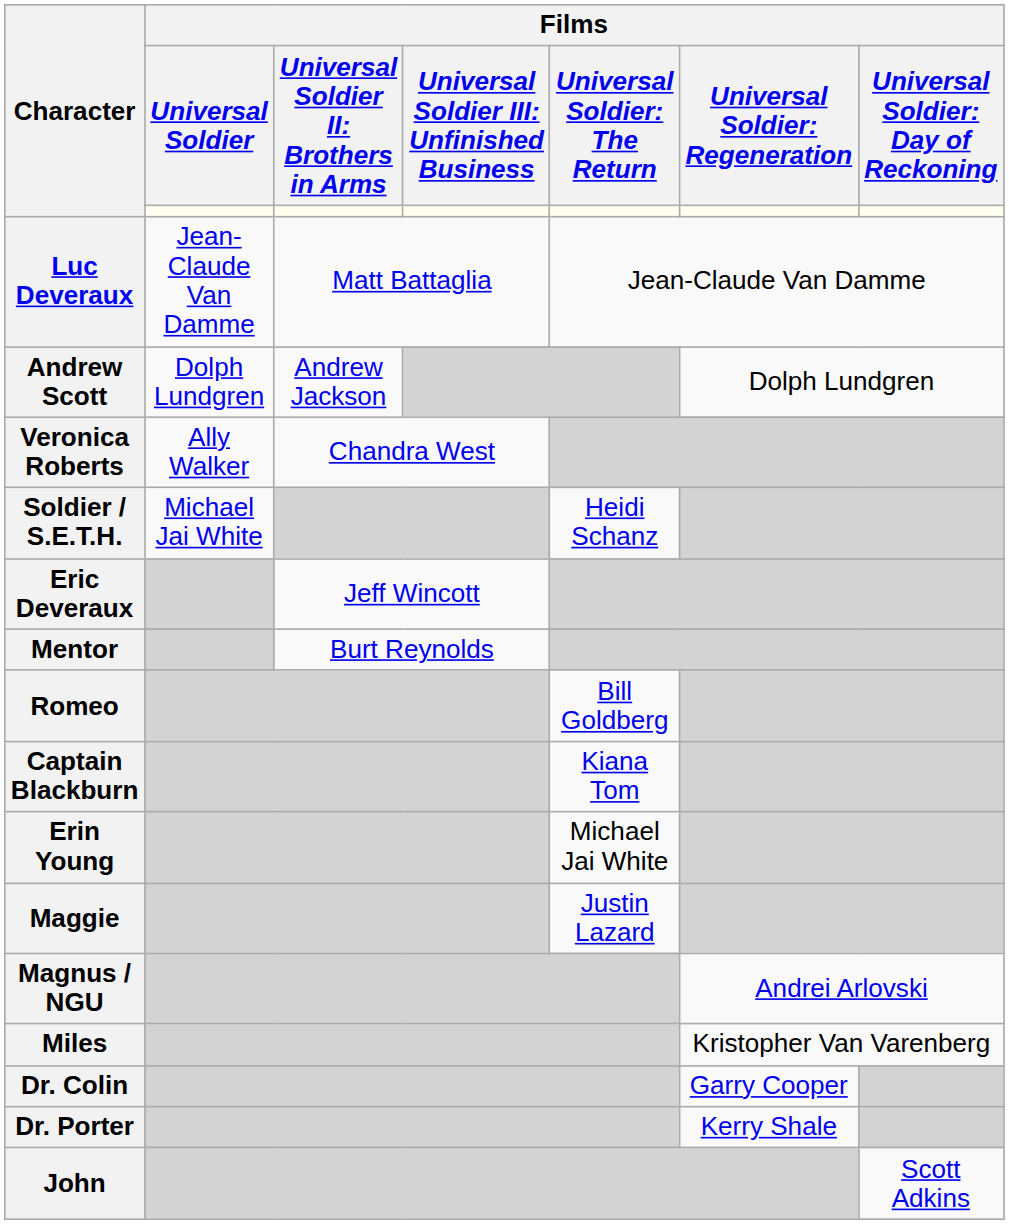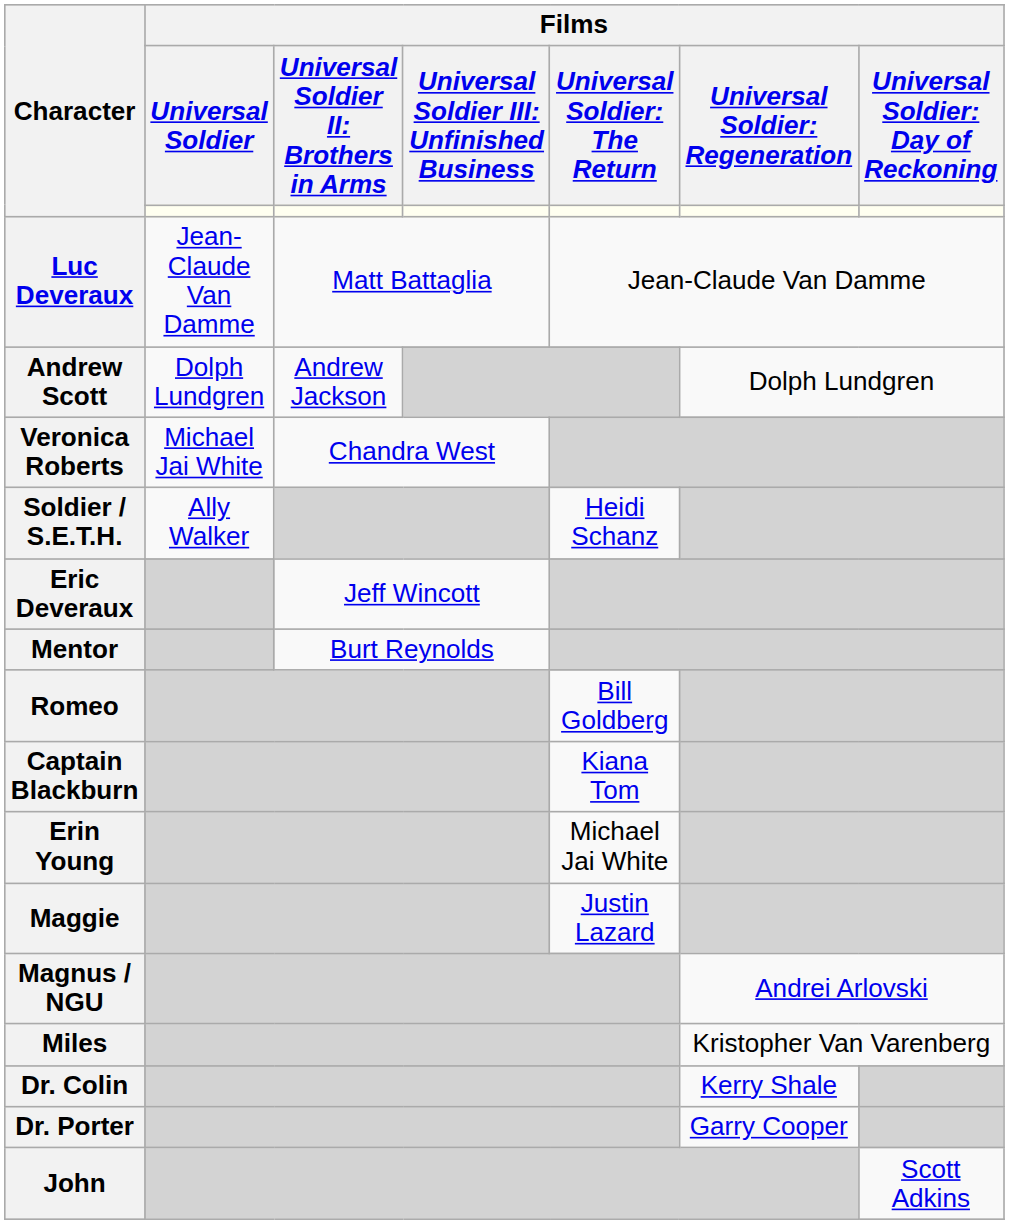Veronica Roberts | Films / Universal Soldier: Ally Walker -> Michael Jai White
Soldier / S.E.T.H. | Films / Universal Soldier: Michael Jai White -> Ally Walker
Dr. Colin | column 6: Garry Cooper -> Kerry Shale
Dr. Porter | column 6: Kerry Shale -> Garry Cooper
